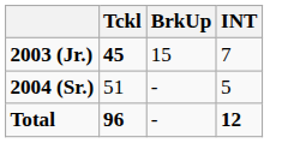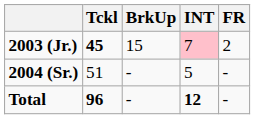+ column: FR | 2 | - | -
2003 (Jr.) | INT: no background -> pink background
